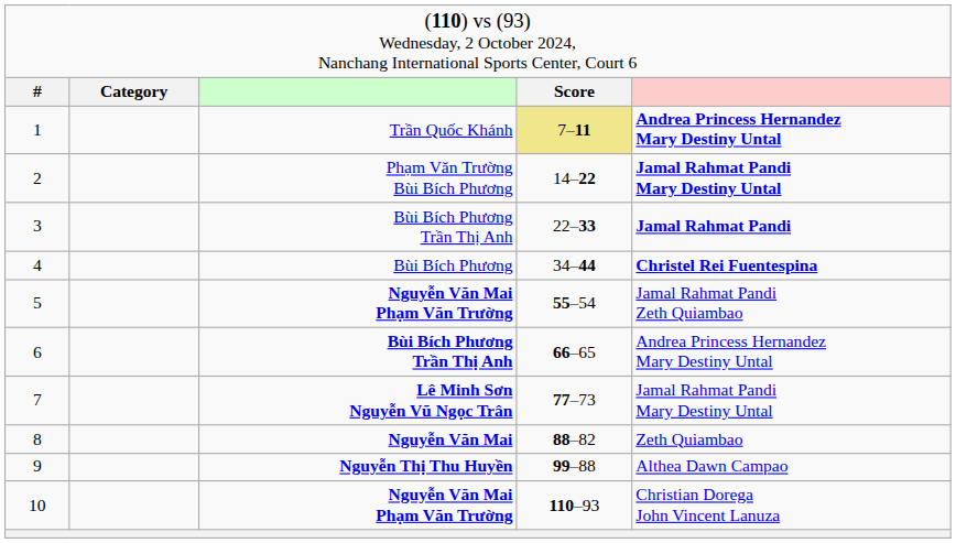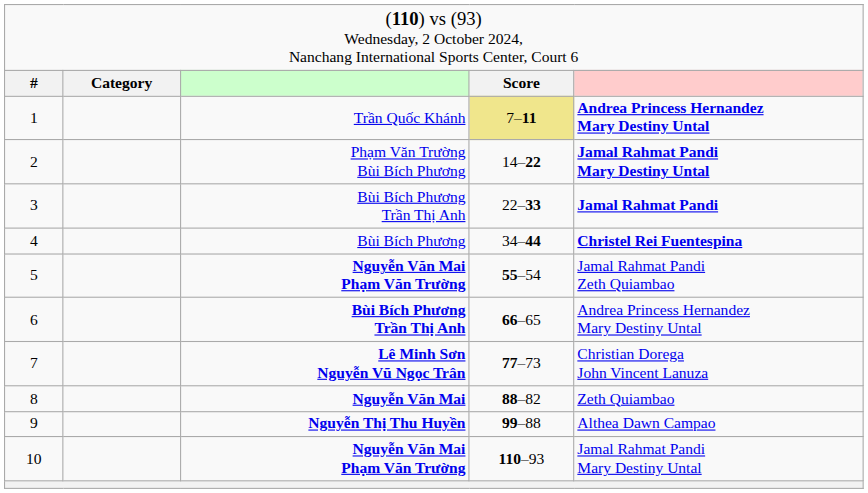7 | column 5: Jamal Rahmat Pandi Mary Destiny Untal -> Christian Dorega John Vincent Lanuza
10 | column 5: Christian Dorega John Vincent Lanuza -> Jamal Rahmat Pandi Mary Destiny Untal
